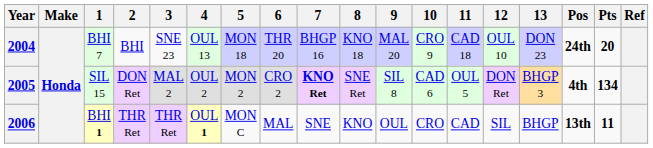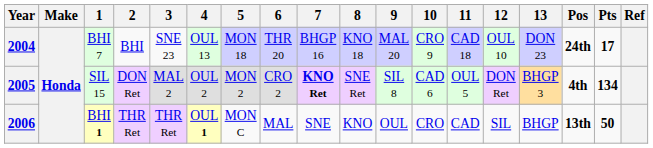2004 | Pts: 20 -> 17
2006 | Pts: 11 -> 50
